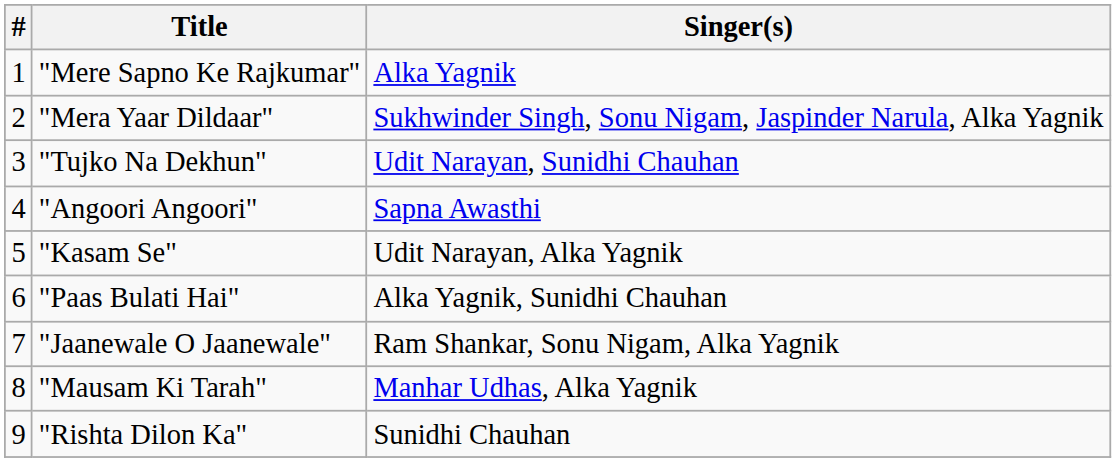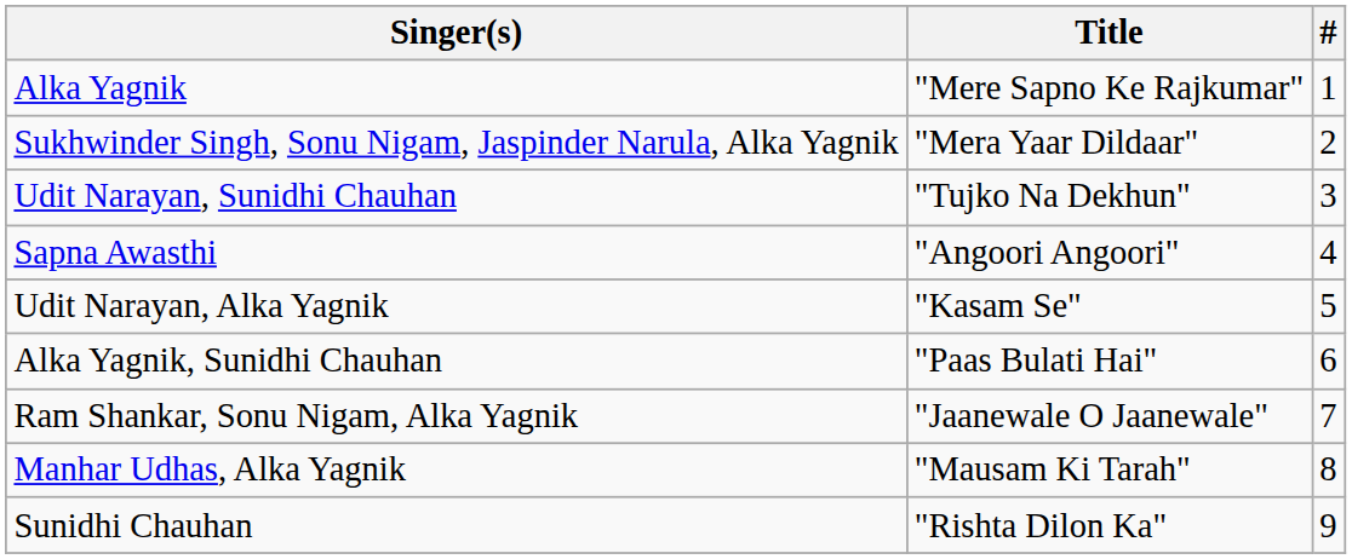columns swapped: # <-> Singer(s)
